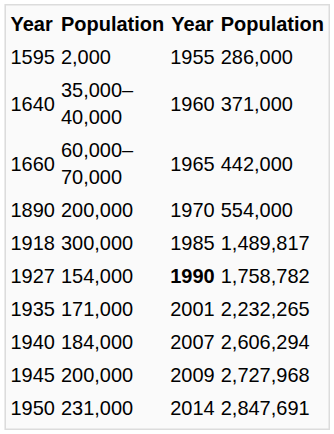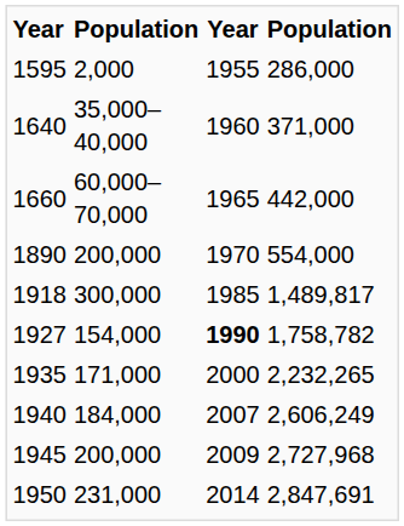1935 | column 3: 2001 -> 2000
1940 | column 4: 2,606,294 -> 2,606,249
